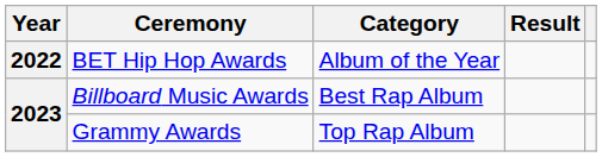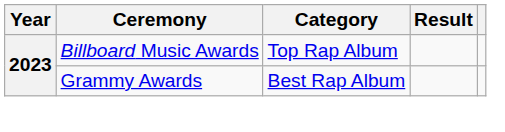- row: 2022 | BET Hip Hop Awards | Album of the Year
Billboard Music Awards | Category: Best Rap Album -> Top Rap Album
Grammy Awards | Category: Top Rap Album -> Best Rap Album
